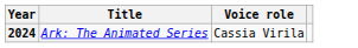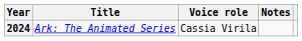+ column: Notes
